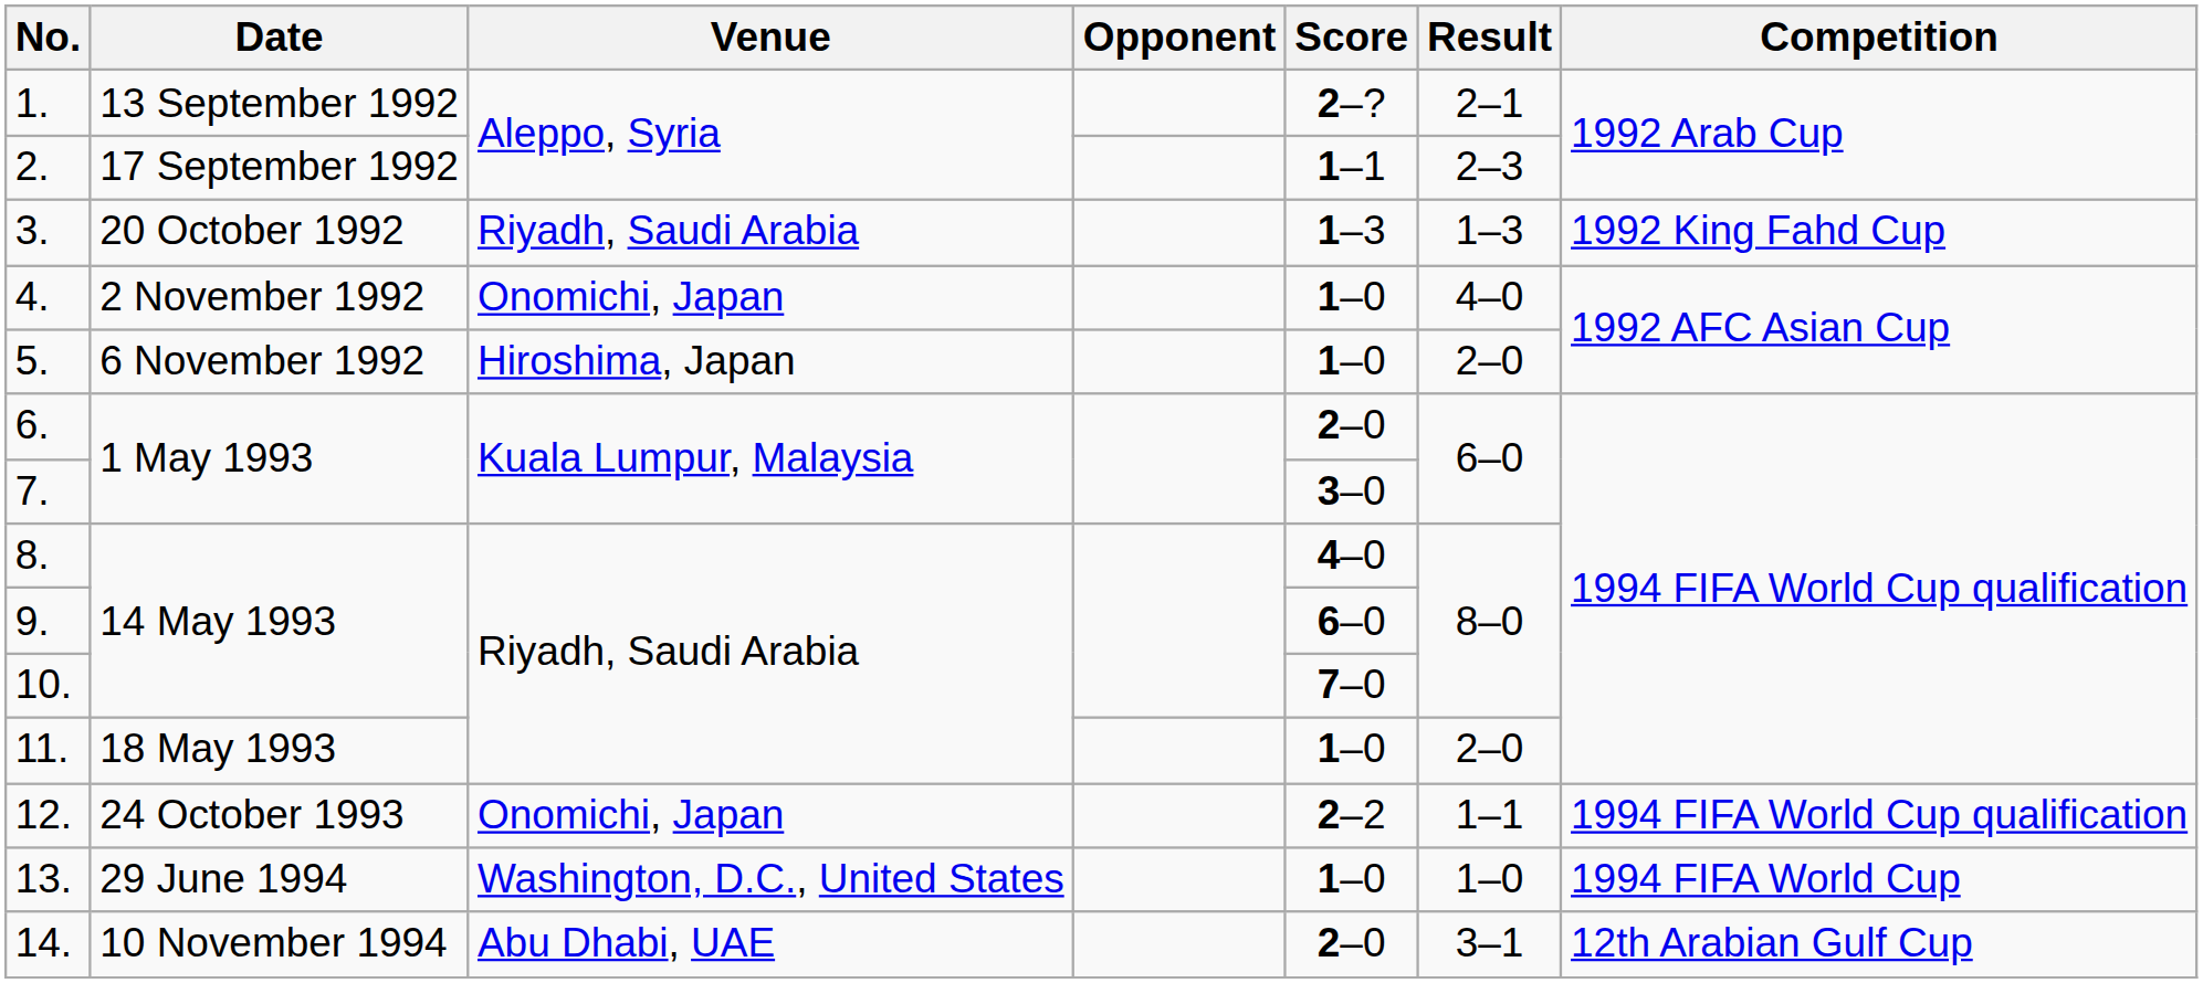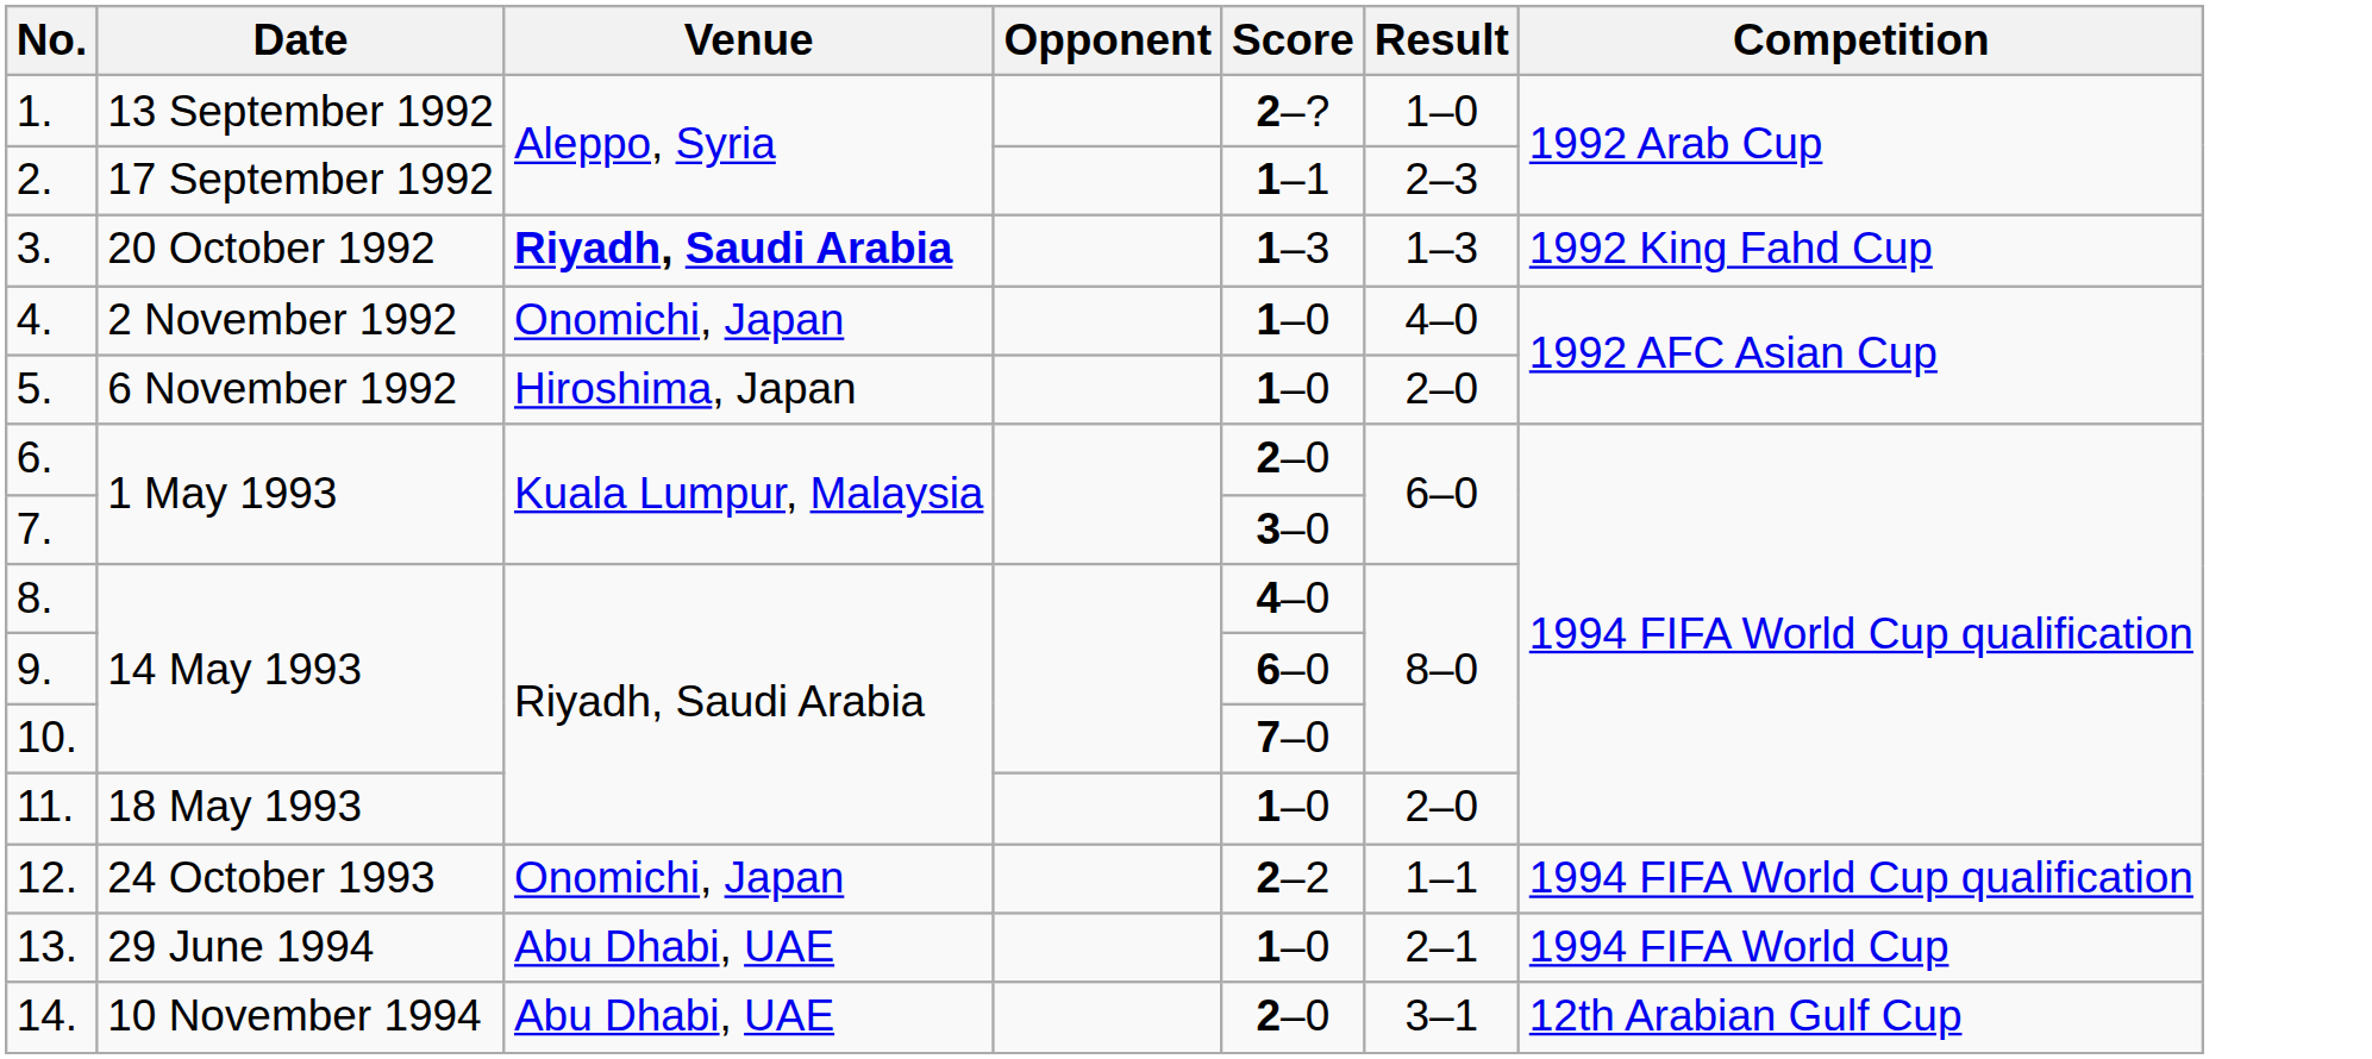1. | Result: 2–1 -> 1–0
3. | Venue: normal -> bold
13. | Venue: Washington, D.C., United States -> Abu Dhabi, UAE
13. | Result: 1–0 -> 2–1
